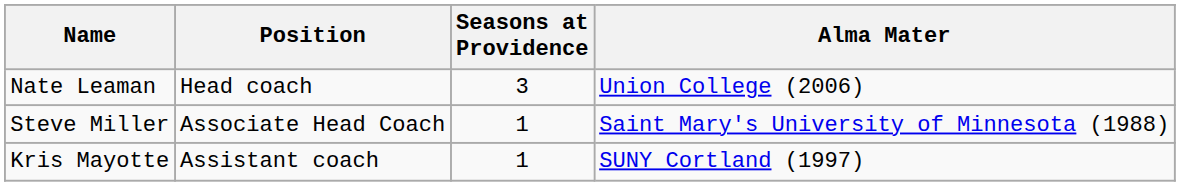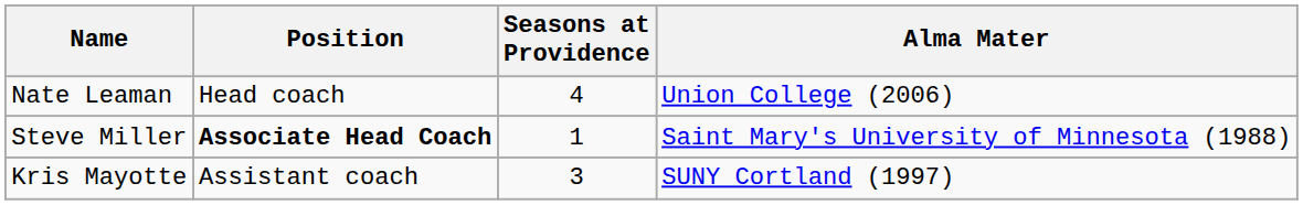Nate Leaman | Seasons at Providence: 3 -> 4
Steve Miller | Position: normal -> bold
Kris Mayotte | Seasons at Providence: 1 -> 3
